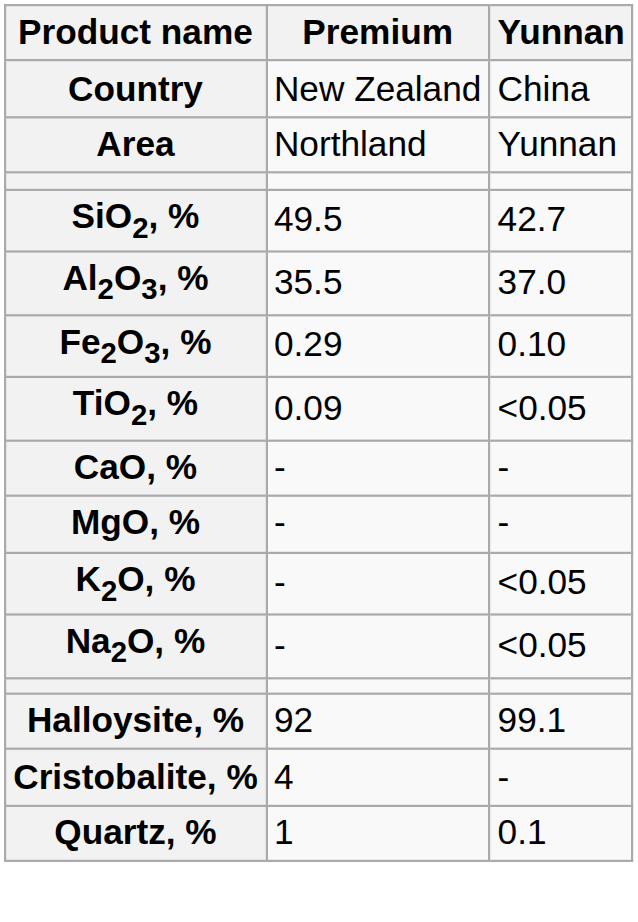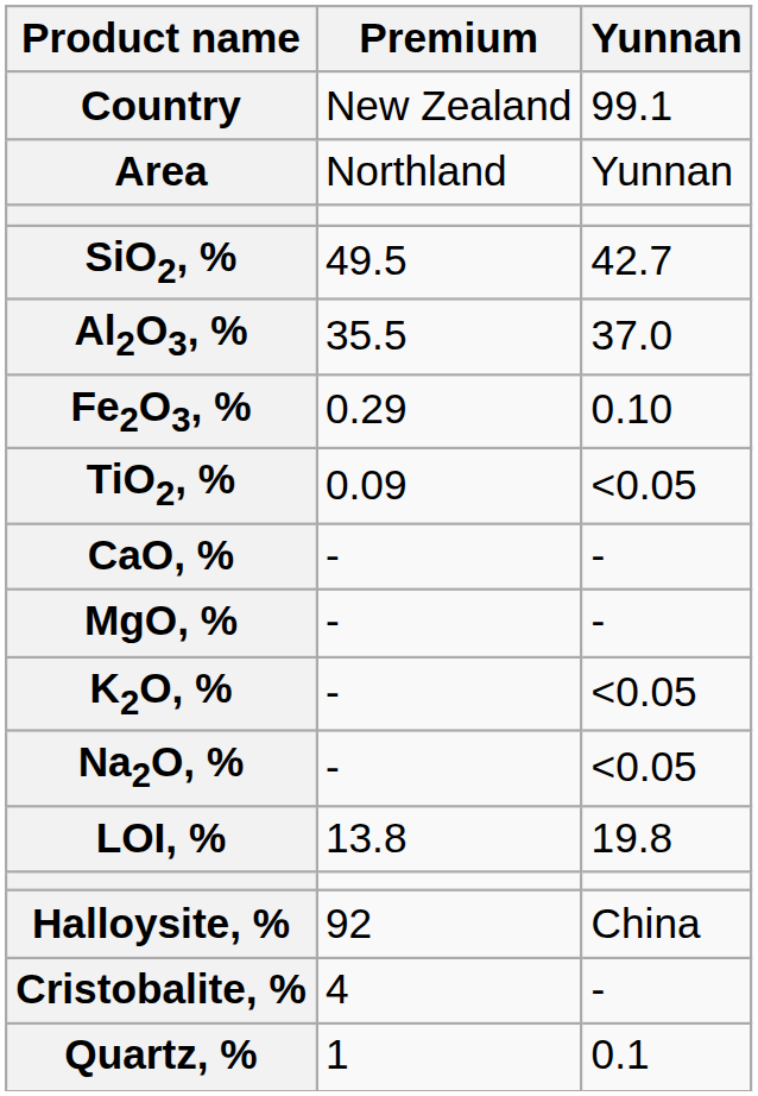Country | Yunnan: China -> 99.1
+ row: LOI, % | 13.8 | 19.8
Halloysite, % | Yunnan: 99.1 -> China
